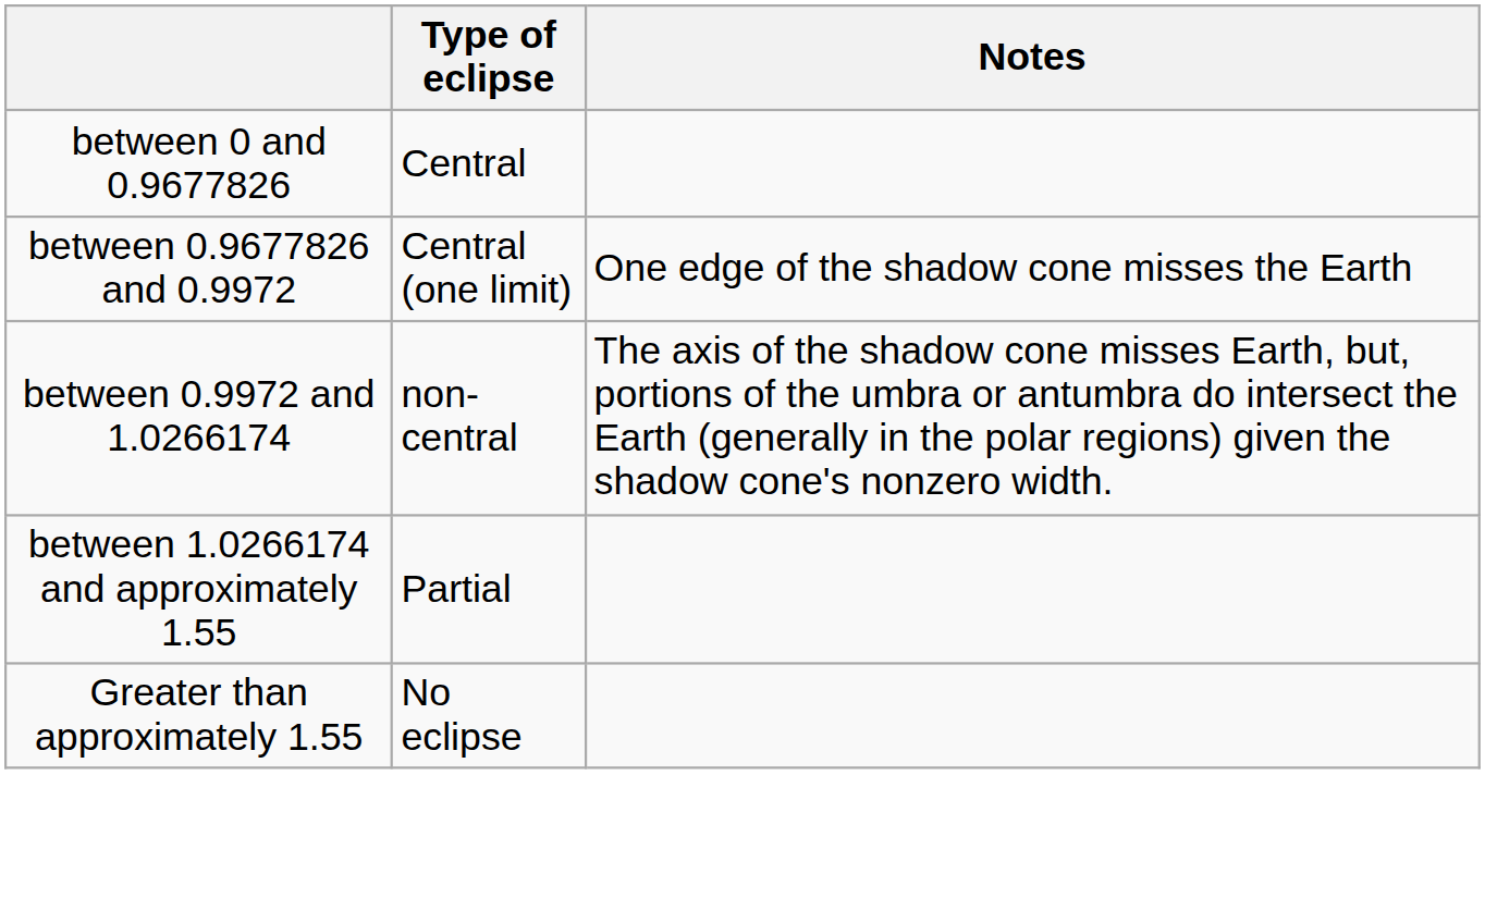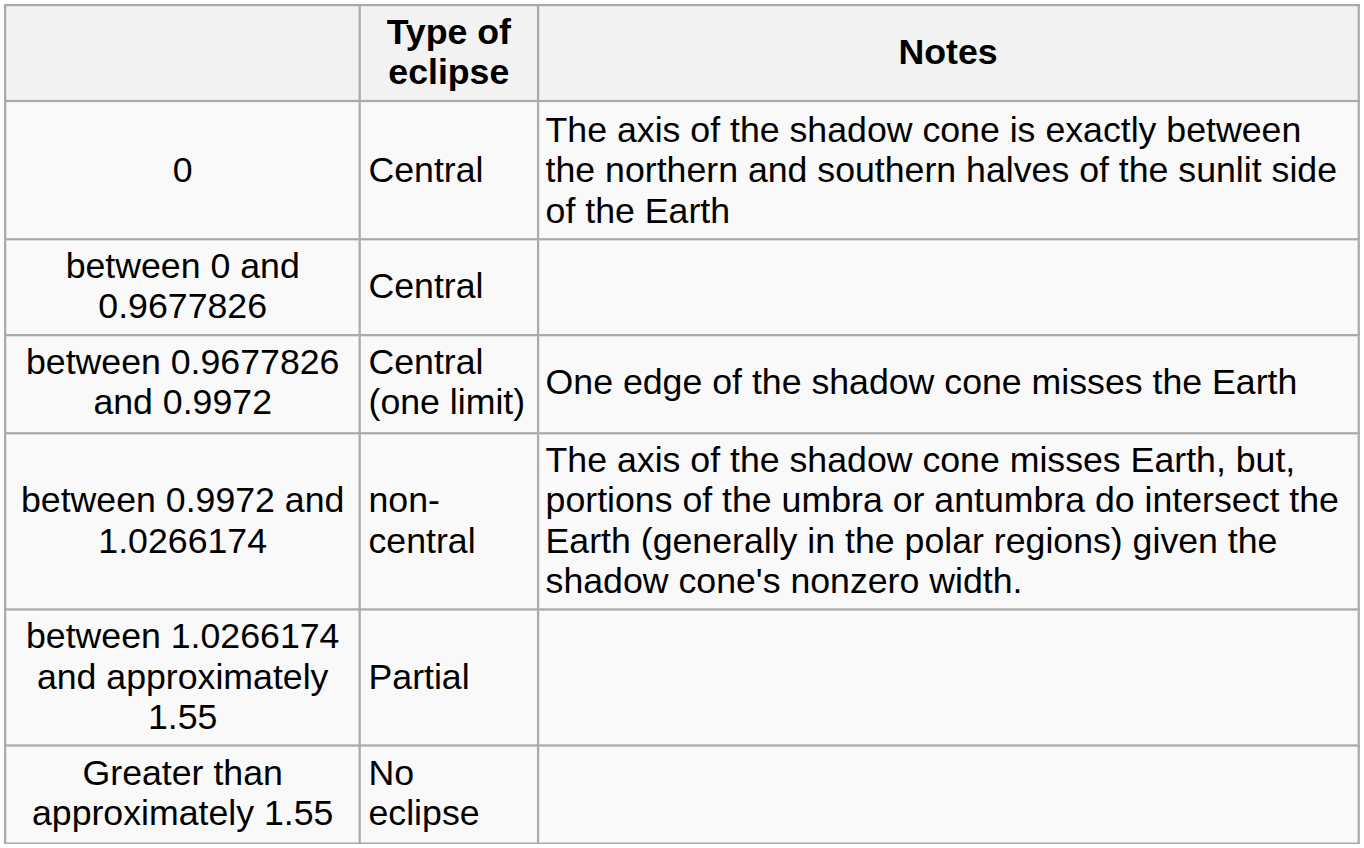+ row: 0 | Central | The axis of the shadow cone is exactly between the northern and southern halves of the sunlit side of the Earth
